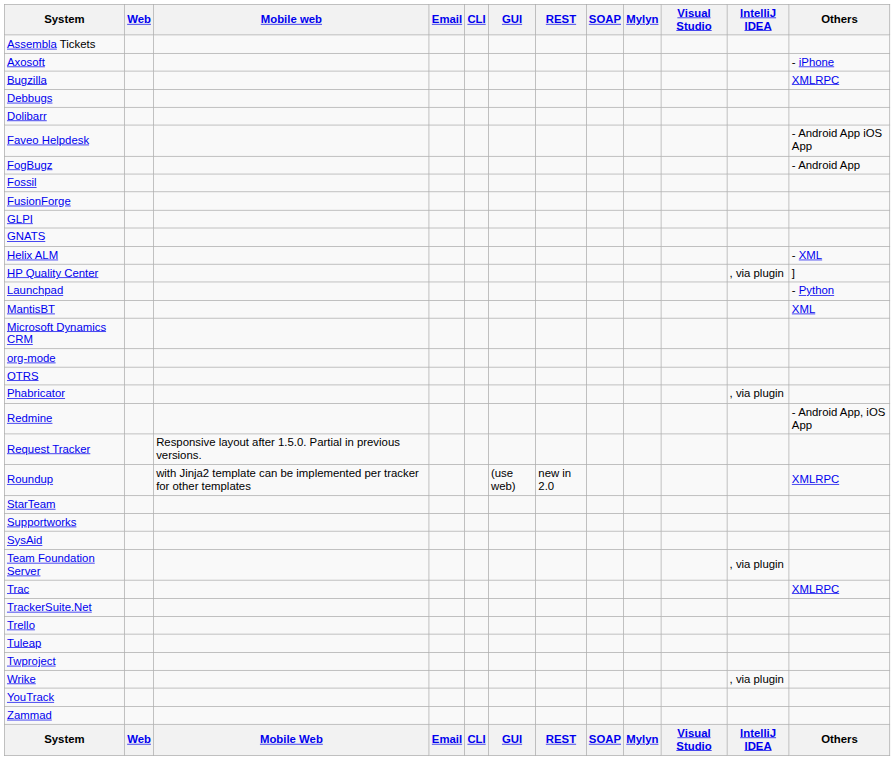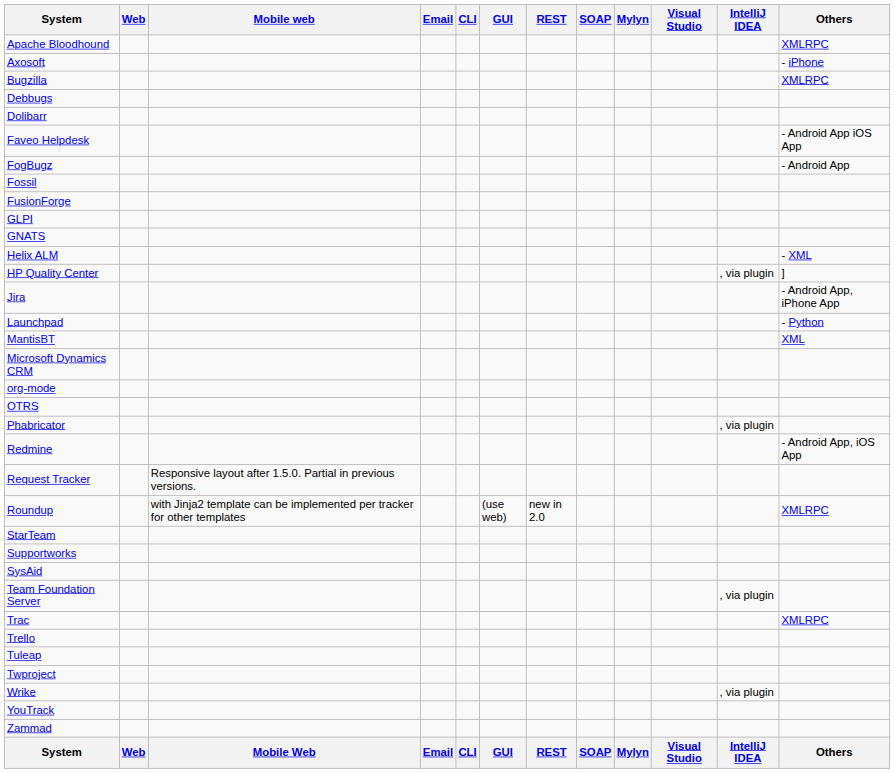+ row: Apache Bloodhound | XMLRPC
- row: Assembla Tickets
+ row: Jira | - Android App, iPhone App
- row: TrackerSuite.Net
